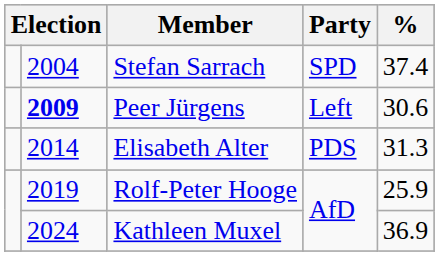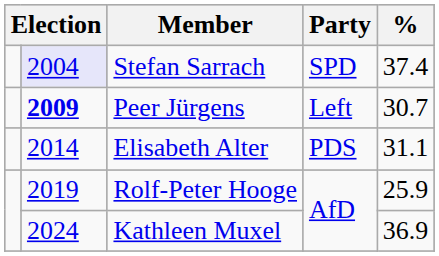Stefan Sarrach | column 2: no background -> lavender background
Peer Jürgens | %: 30.6 -> 30.7
Elisabeth Alter | %: 31.3 -> 31.1
